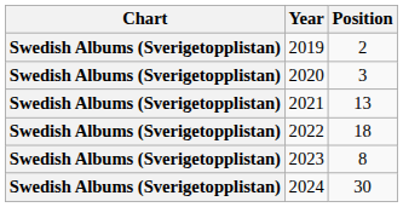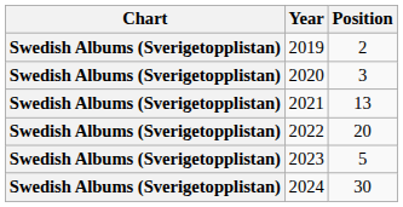2022 | Position: 18 -> 20
2023 | Position: 8 -> 5
